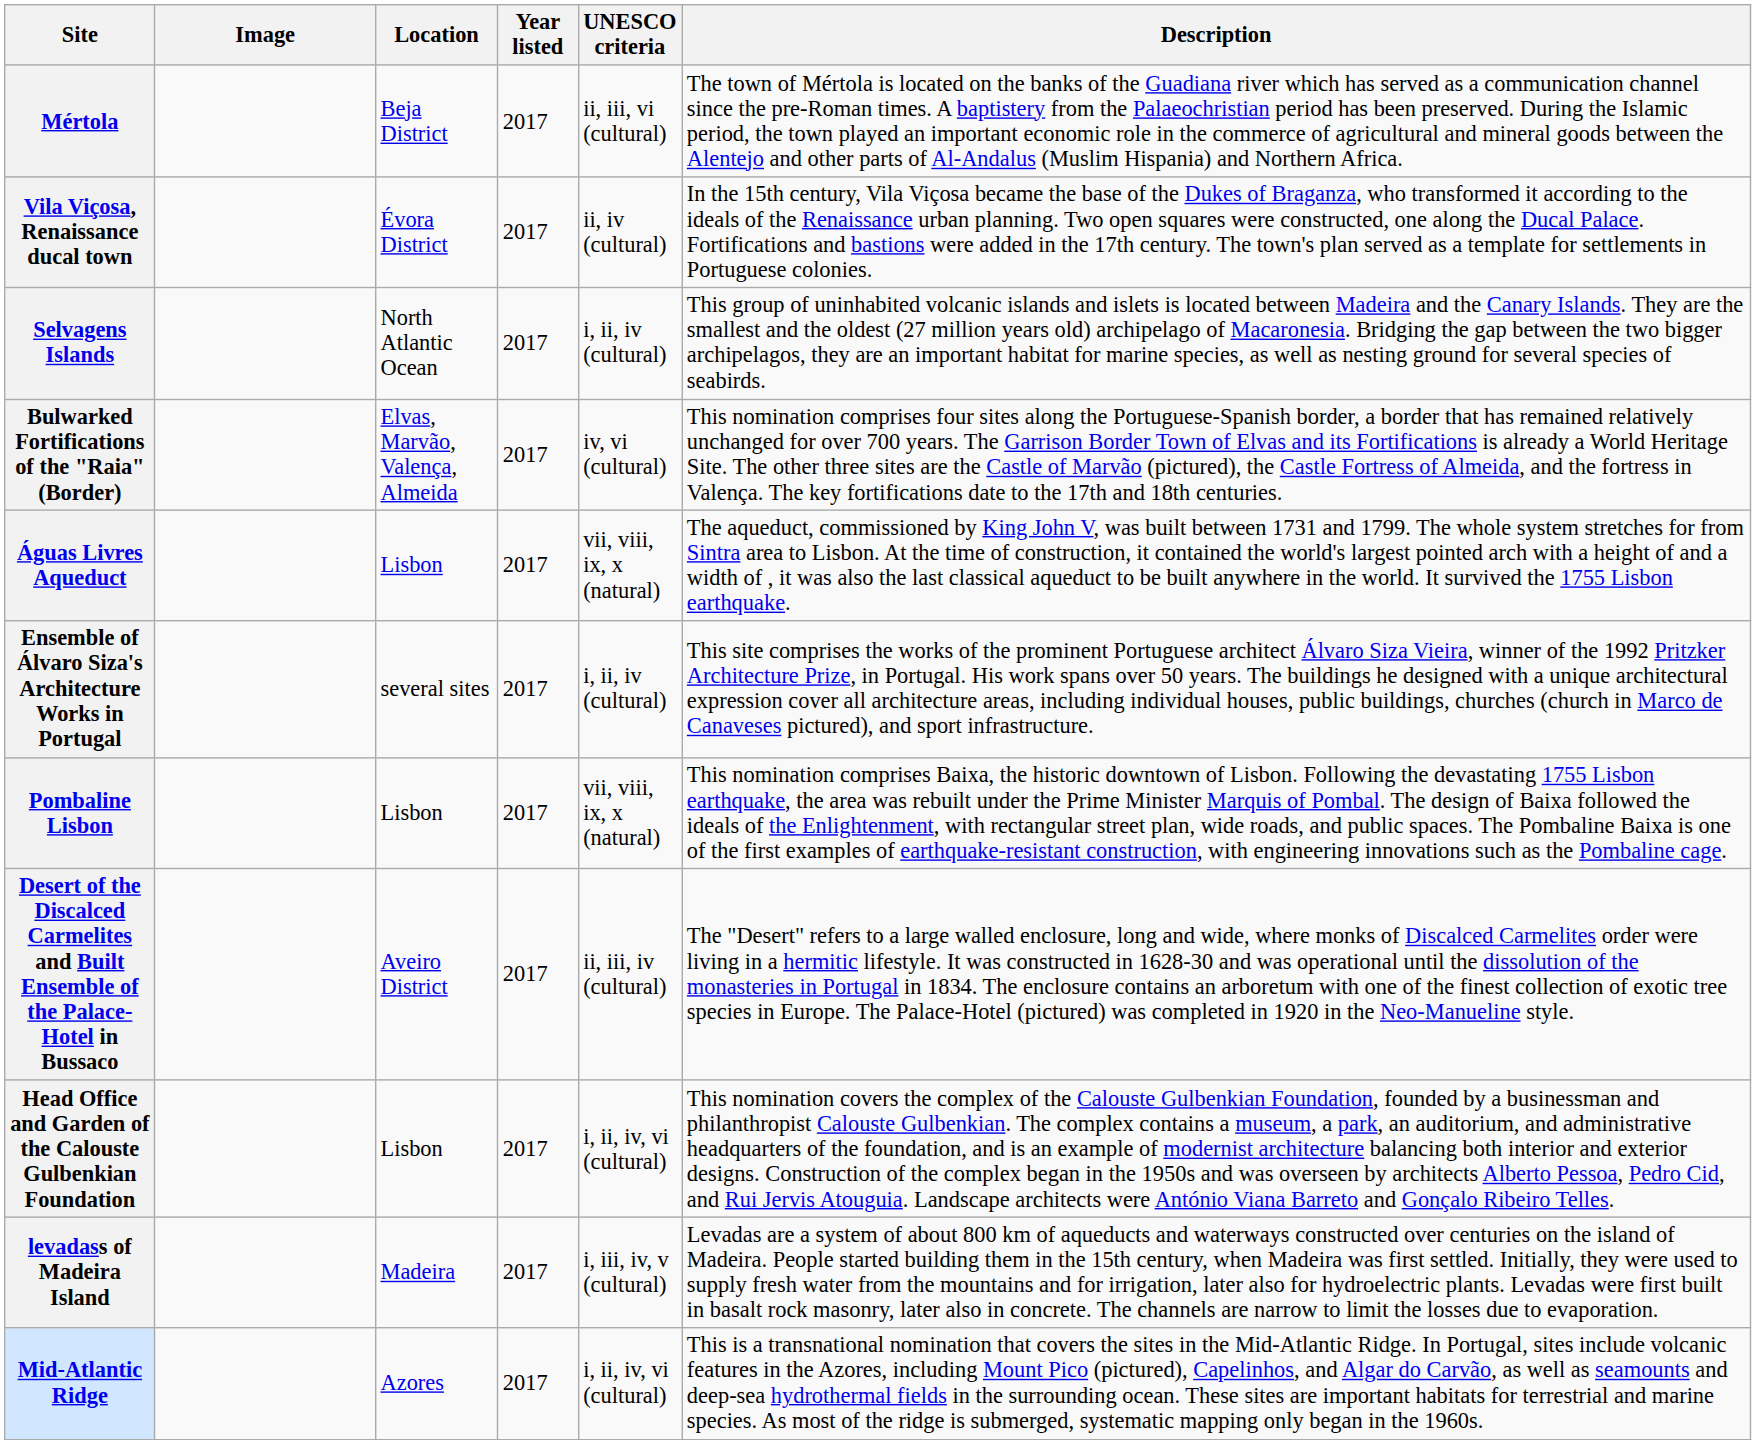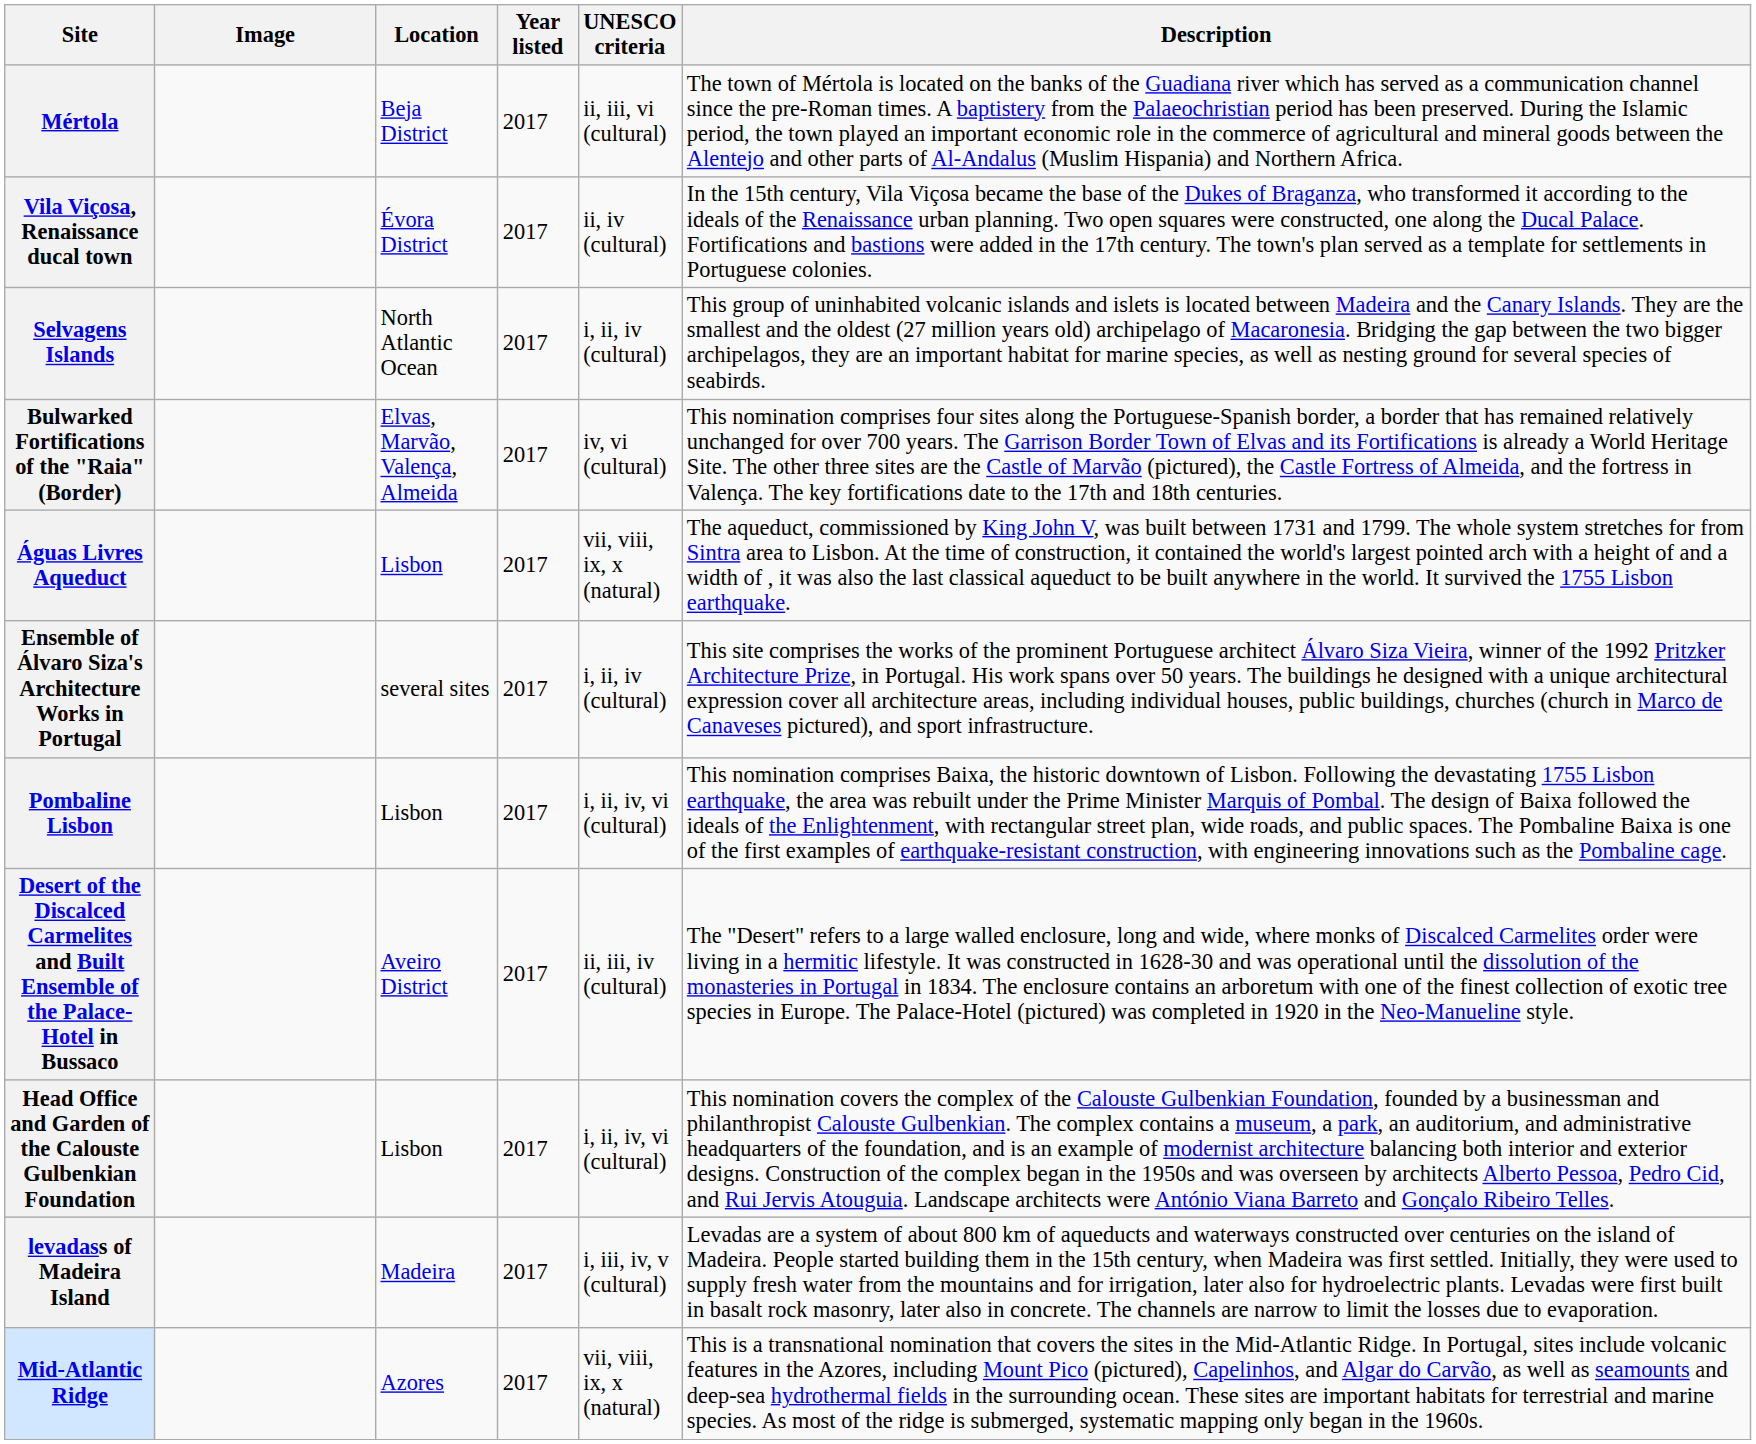Pombaline Lisbon | UNESCO criteria: vii, viii, ix, x (natural) -> i, ii, iv, vi (cultural)
Mid-Atlantic Ridge | UNESCO criteria: i, ii, iv, vi (cultural) -> vii, viii, ix, x (natural)
